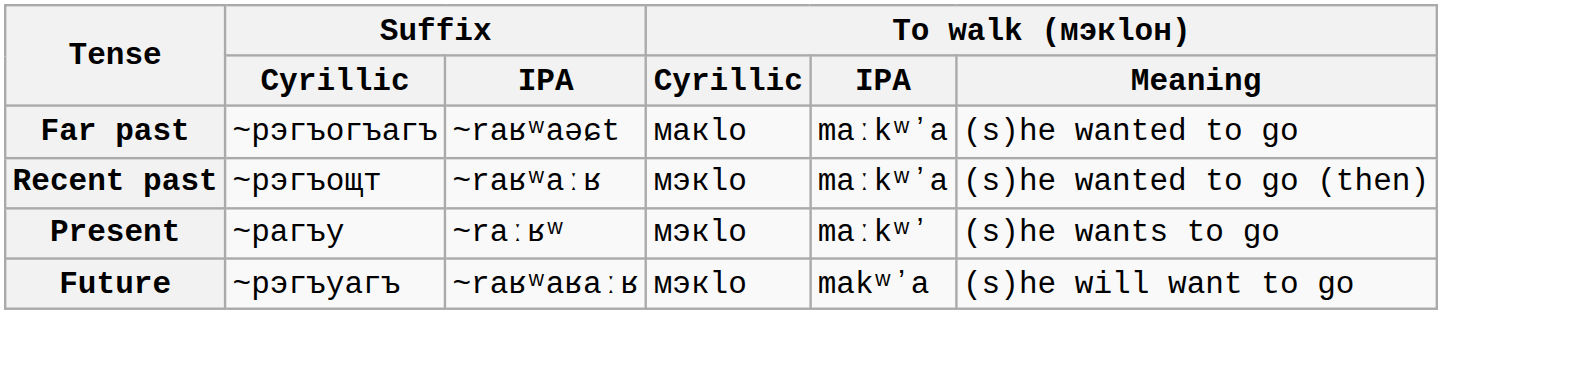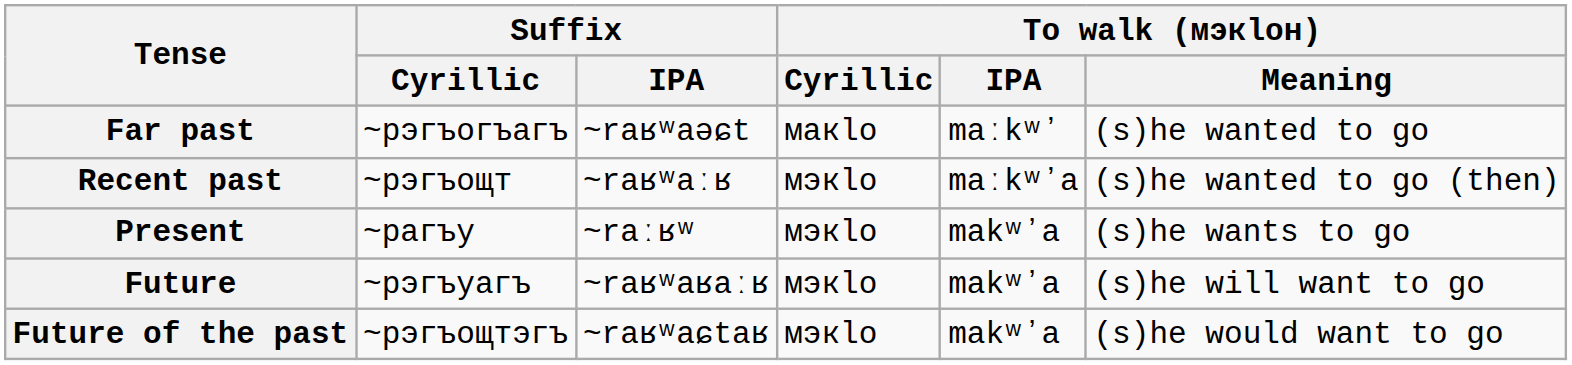Far past | To walk (мэкӏон) / IPA: maːkʷʼa -> maːkʷʼ
Present | To walk (мэкӏон) / IPA: maːkʷʼ -> makʷʼa
+ row: Future of the past | ~рэгъощтэгъ | ~raʁʷaɕtaʁ | мэкӏо | makʷʼa | (s)he would want to go
